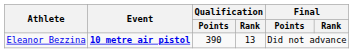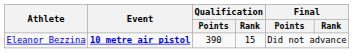Eleanor Bezzina | Qualification / Rank: 13 -> 15
